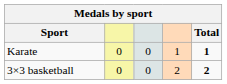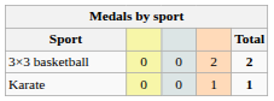rows swapped: 3×3 basketball <-> Karate
